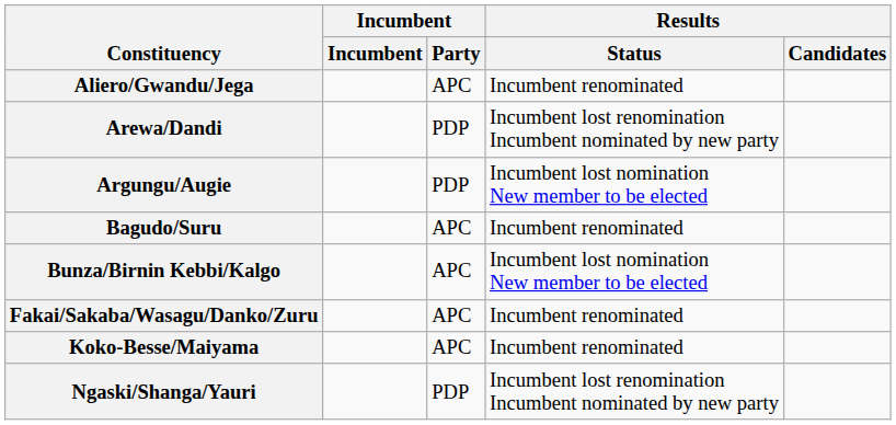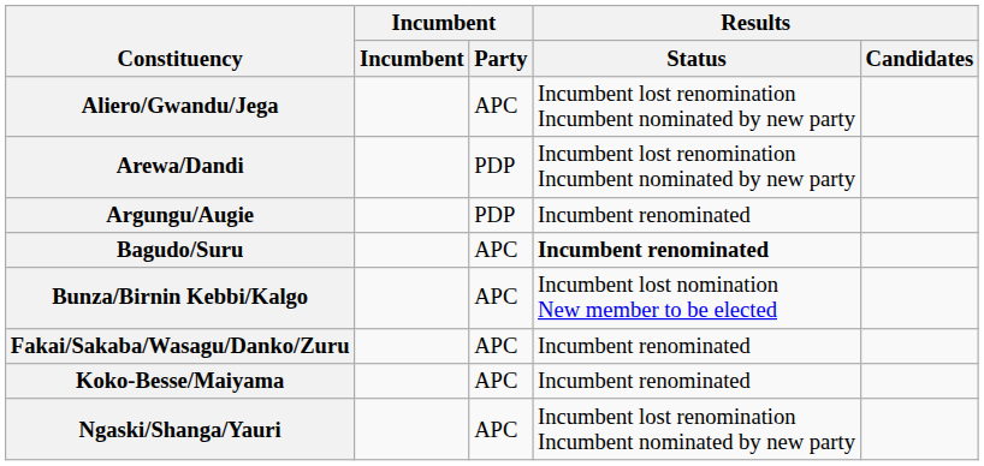Aliero/Gwandu/Jega | Results / Status: Incumbent renominated -> Incumbent lost renomination Incumbent nominated by new party
Argungu/Augie | Results / Status: Incumbent lost nomination New member to be elected -> Incumbent renominated
Bagudo/Suru | Results / Status: normal -> bold
Ngaski/Shanga/Yauri | Incumbent / Party: PDP -> APC
